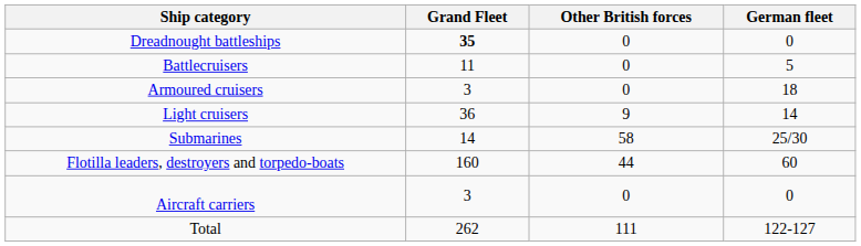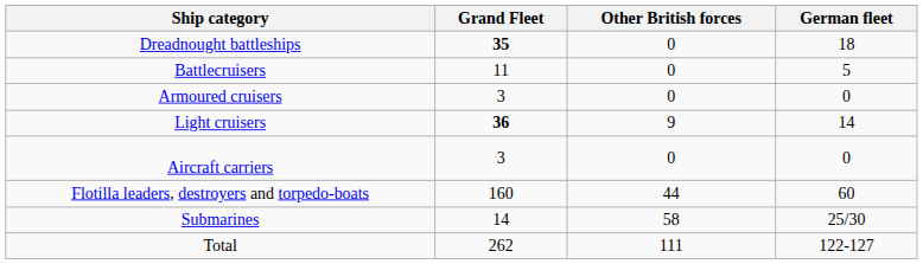Dreadnought battleships | German fleet: 0 -> 18
Armoured cruisers | German fleet: 18 -> 0
Light cruisers | Grand Fleet: normal -> bold
rows swapped: Aircraft carriers <-> Submarines
